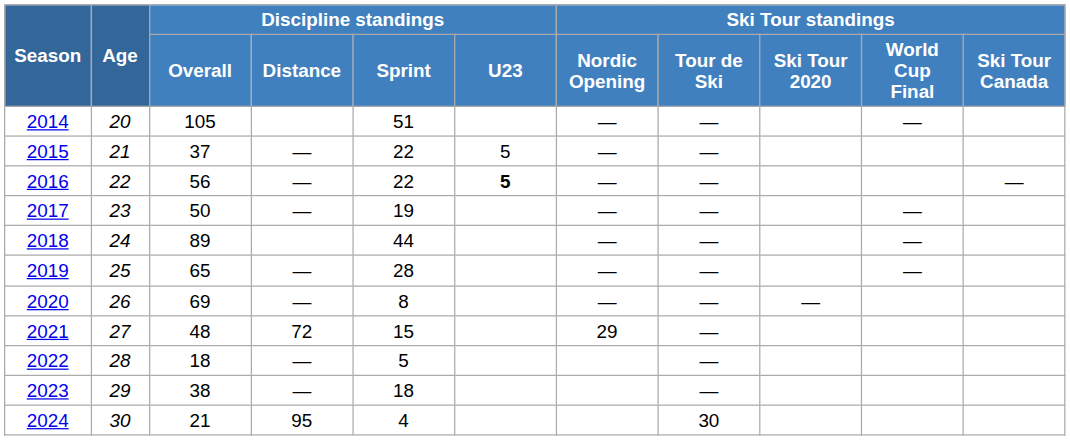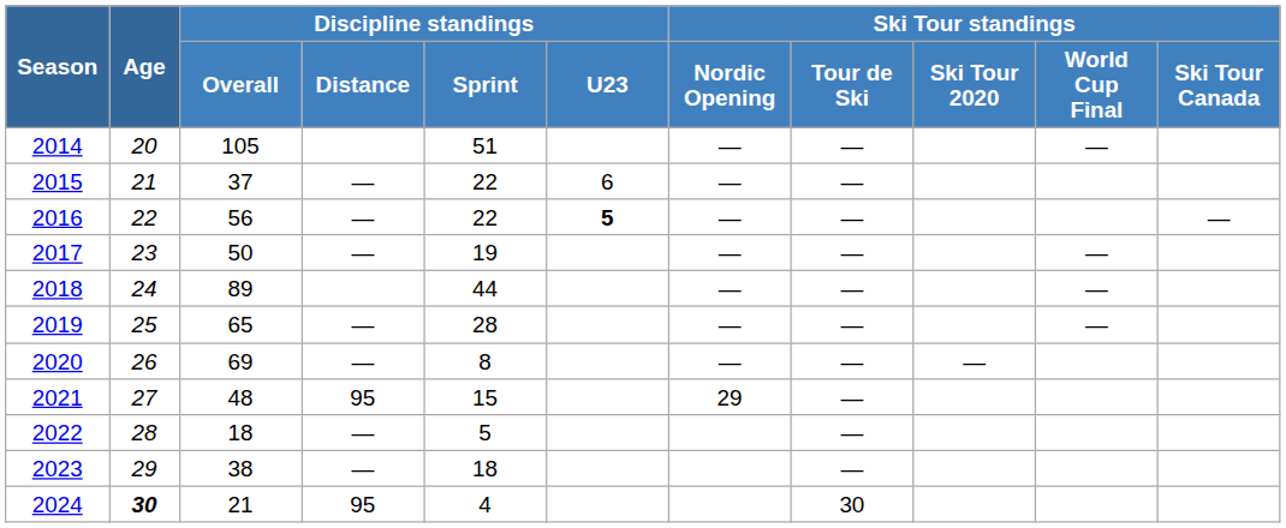2015 | Discipline standings / U23: 5 -> 6
2021 | Discipline standings / Distance: 72 -> 95
2024 | Age: normal -> bold
